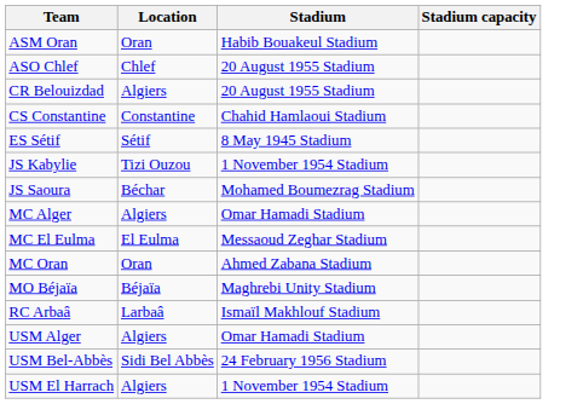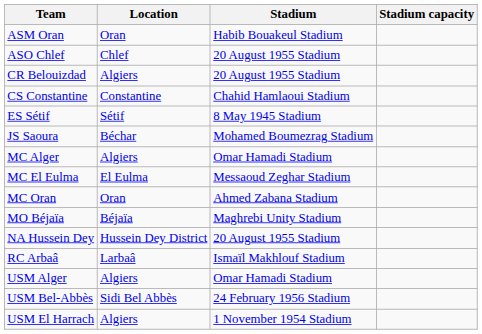- row: JS Kabylie | Tizi Ouzou | 1 November 1954 Stadium
+ row: NA Hussein Dey | Hussein Dey District | 20 August 1955 Stadium
